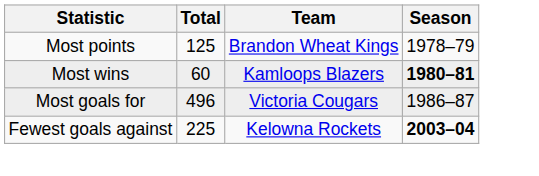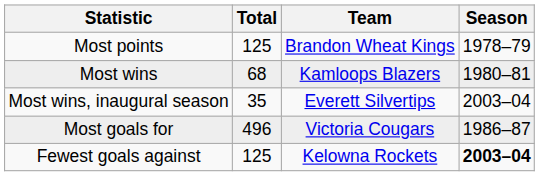Most wins | Total: 60 -> 68
Most wins | Season: bold -> normal
+ row: Most wins, inaugural season | 35 | Everett Silvertips | 2003–04
Fewest goals against | Total: 225 -> 125
